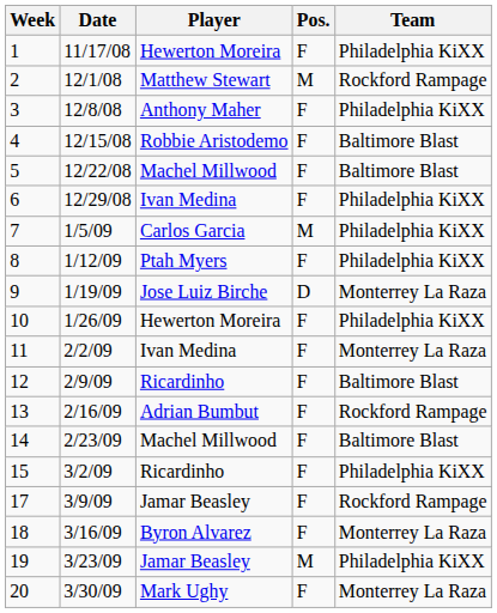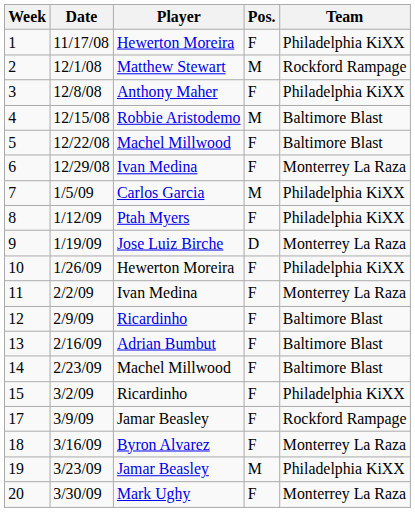4 | Pos.: F -> M
6 | Team: Philadelphia KiXX -> Monterrey La Raza
13 | Team: Rockford Rampage -> Baltimore Blast
